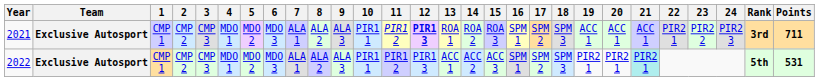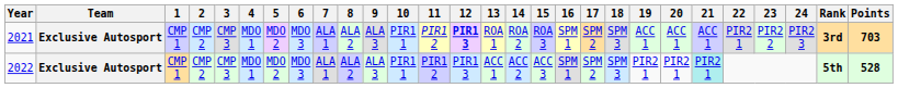2021 | Points: 711 -> 703
2022 | Points: 531 -> 528
